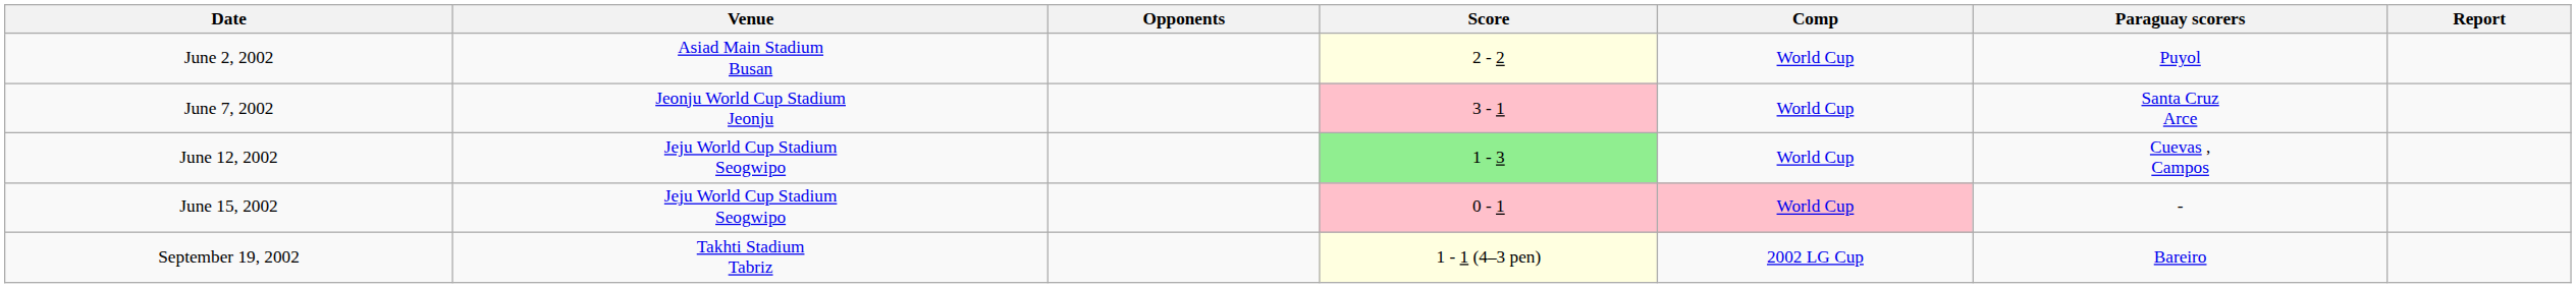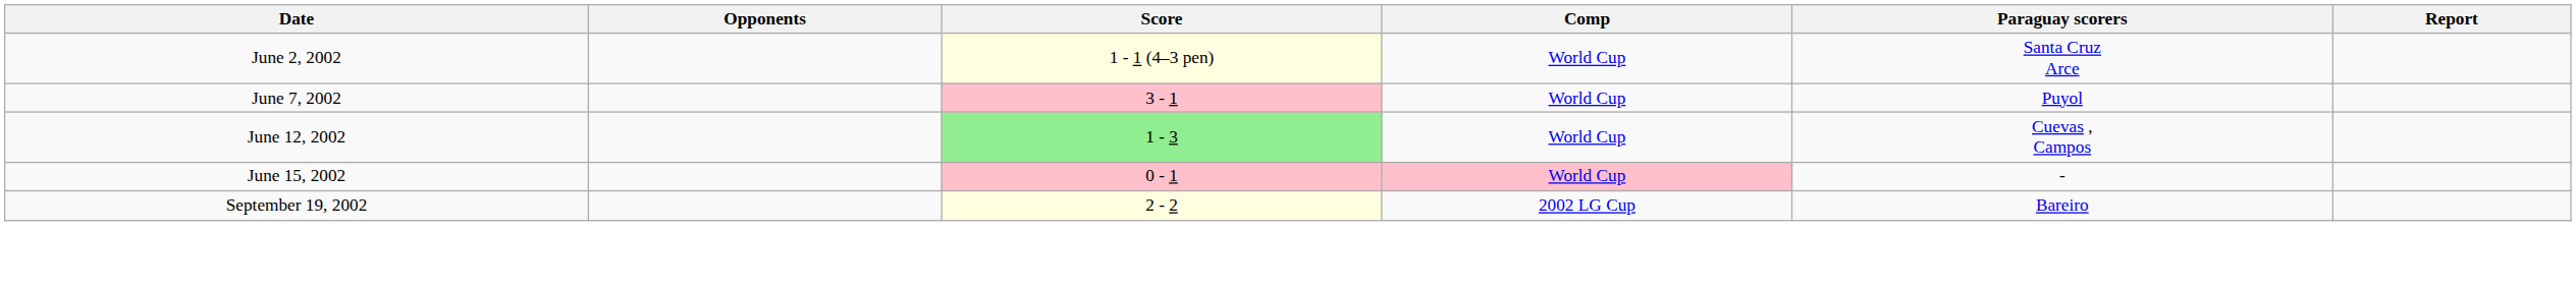- column: Venue | Asiad Main Stadium Busan | Jeonju World Cup Stadium Jeonju | Jeju World Cup Stadium Seogwipo | Jeju World Cup Stadium Seogwipo | Takhti Stadium Tabriz
June 2, 2002 | Score: 2 - 2 -> 1 - 1 (4–3 pen)
June 2, 2002 | Paraguay scorers: Puyol -> Santa Cruz Arce
June 7, 2002 | Paraguay scorers: Santa Cruz Arce -> Puyol
September 19, 2002 | Score: 1 - 1 (4–3 pen) -> 2 - 2
